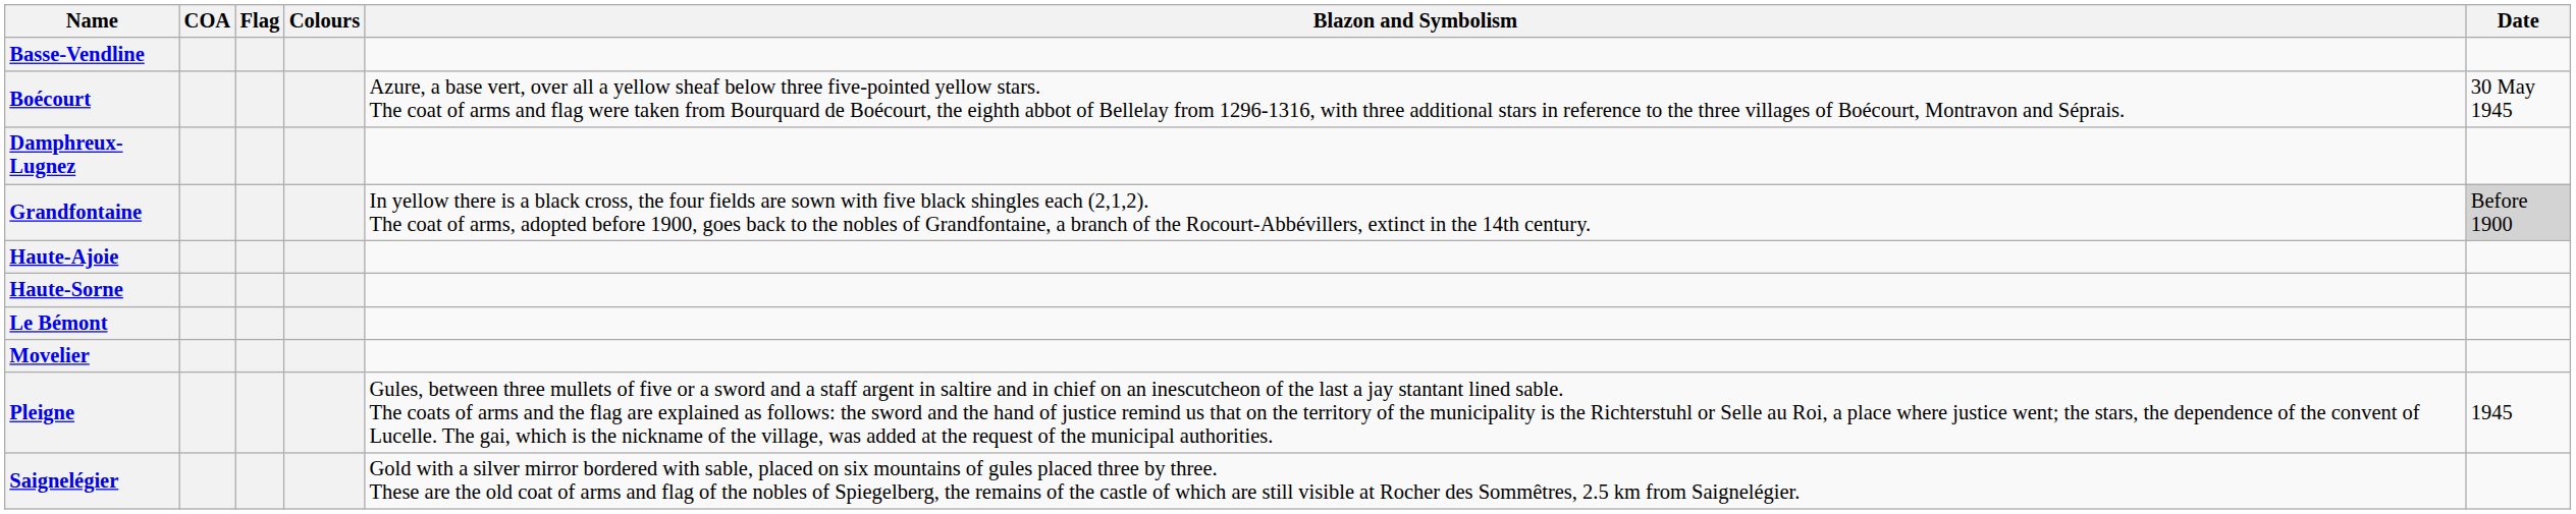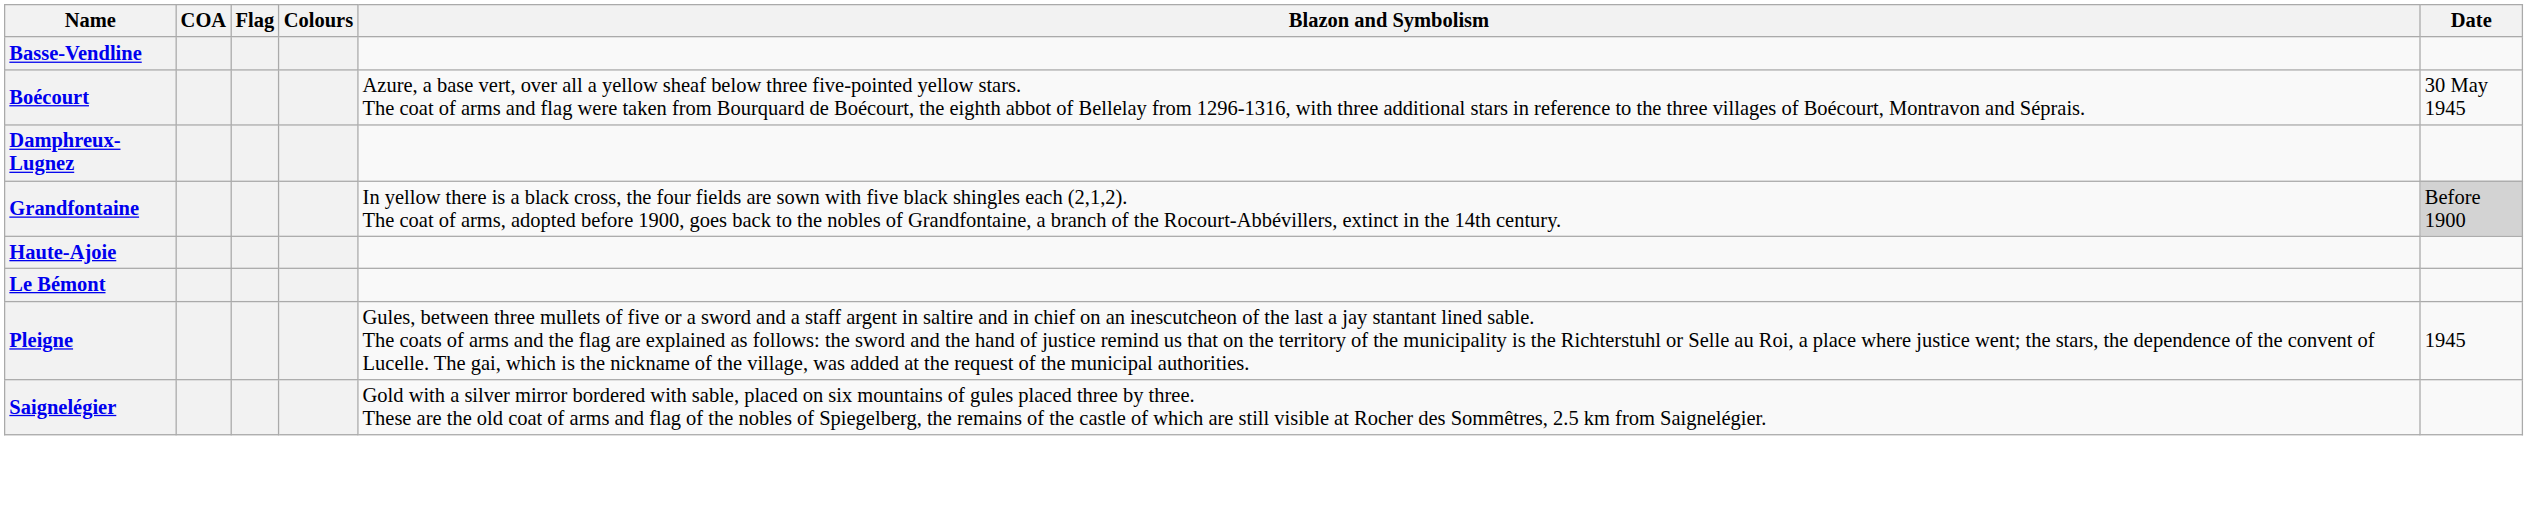- row: Haute-Sorne
- row: Movelier
